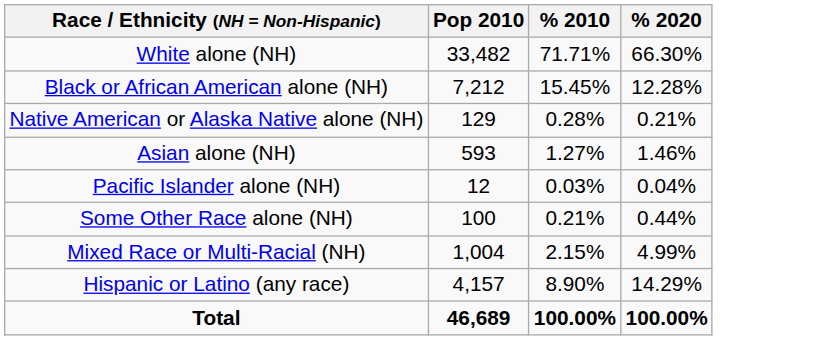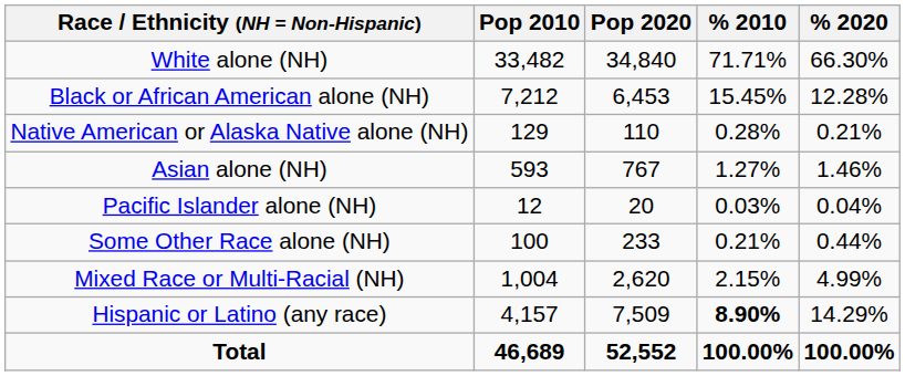+ column: Pop 2020 | 34,840 | 6,453 | 110 | 767 | 20 | 233 | 2,620 | 7,509 | 52,552
Hispanic or Latino (any race) | % 2010: normal -> bold
